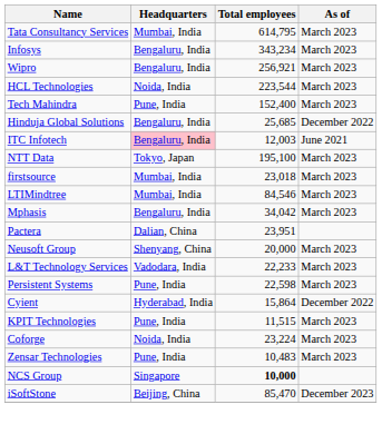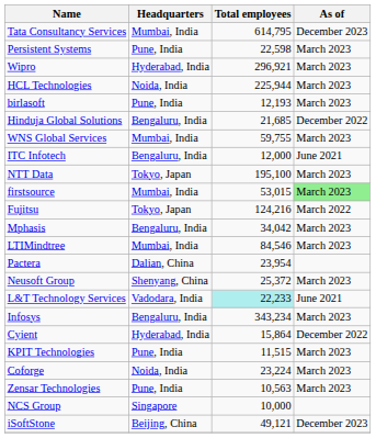Tata Consultancy Services | As of: March 2023 -> December 2023
rows swapped: Infosys <-> Persistent Systems
Wipro | Headquarters: Bengaluru, India -> Hyderabad, India
Wipro | Total employees: 256,921 -> 296,921
HCL Technologies | Total employees: 223,544 -> 225,944
+ row: birlasoft | Pune, India | 12,193 | March 2023
- row: Tech Mahindra | Pune, India | 152,400 | March 2023
Hinduja Global Solutions | Total employees: 25,685 -> 21,685
+ row: WNS Global Services | Mumbai, India | 59,755 | March 2023
ITC Infotech | Headquarters: pink background -> no background
ITC Infotech | Total employees: 12,003 -> 12,000
firstsource | Total employees: 23,018 -> 53,015
firstsource | As of: no background -> lightgreen background
+ row: Fujitsu | Tokyo, Japan | 124,216 | March 2022
rows swapped: LTIMindtree <-> Mphasis
Pactera | Total employees: 23,951 -> 23,954
Neusoft Group | Total employees: 20,000 -> 25,372
L&T Technology Services | Total employees: no background -> paleturquoise background
L&T Technology Services | As of: March 2023 -> June 2021
Zensar Technologies | Total employees: 10,483 -> 10,563
NCS Group | Total employees: bold -> normal
iSoftStone | Total employees: 85,470 -> 49,121
